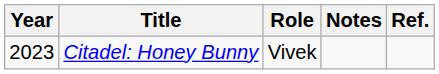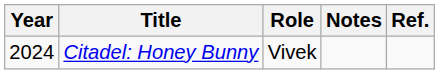Citadel: Honey Bunny | Year: 2023 -> 2024
